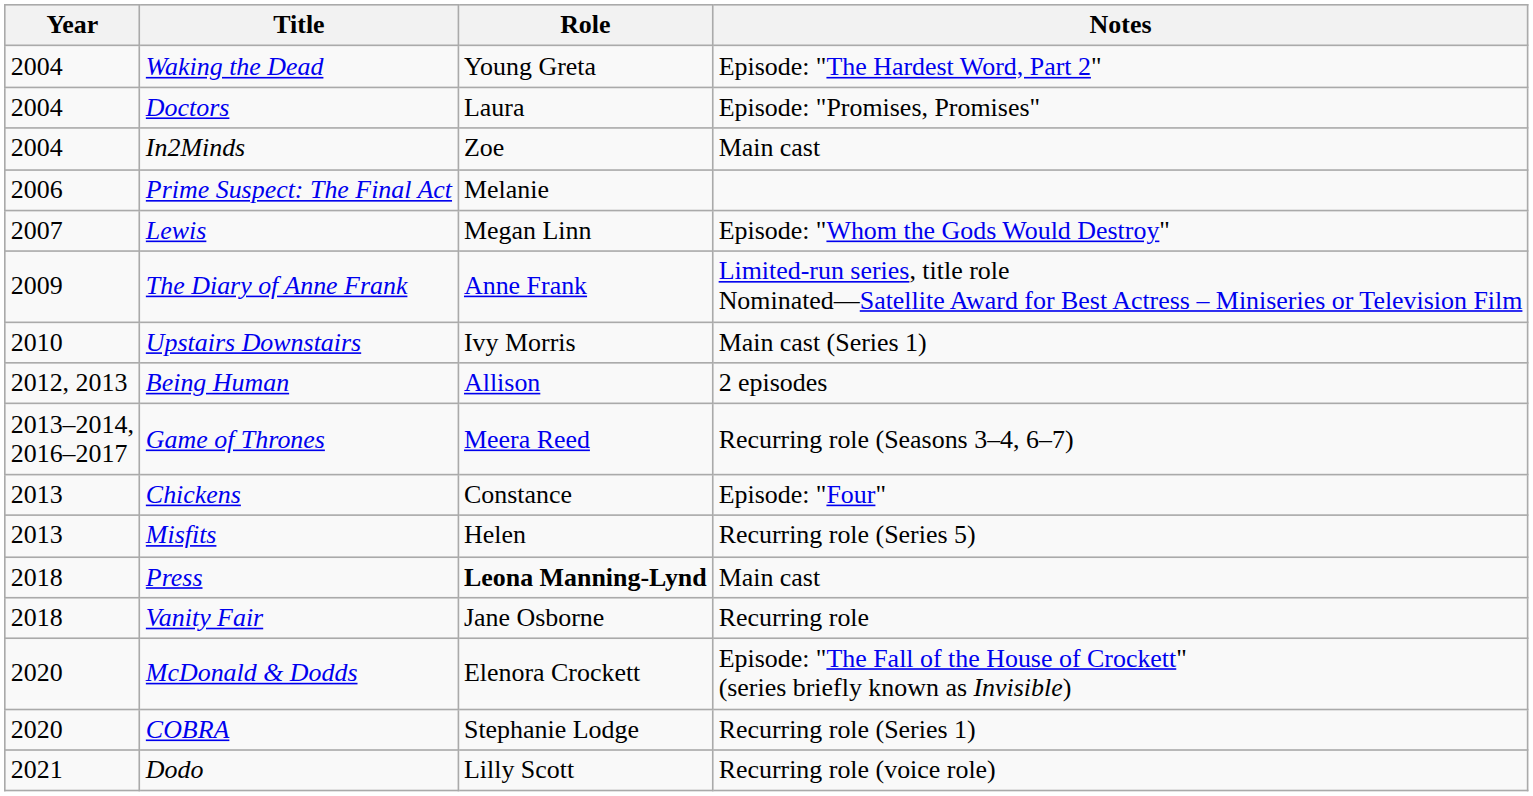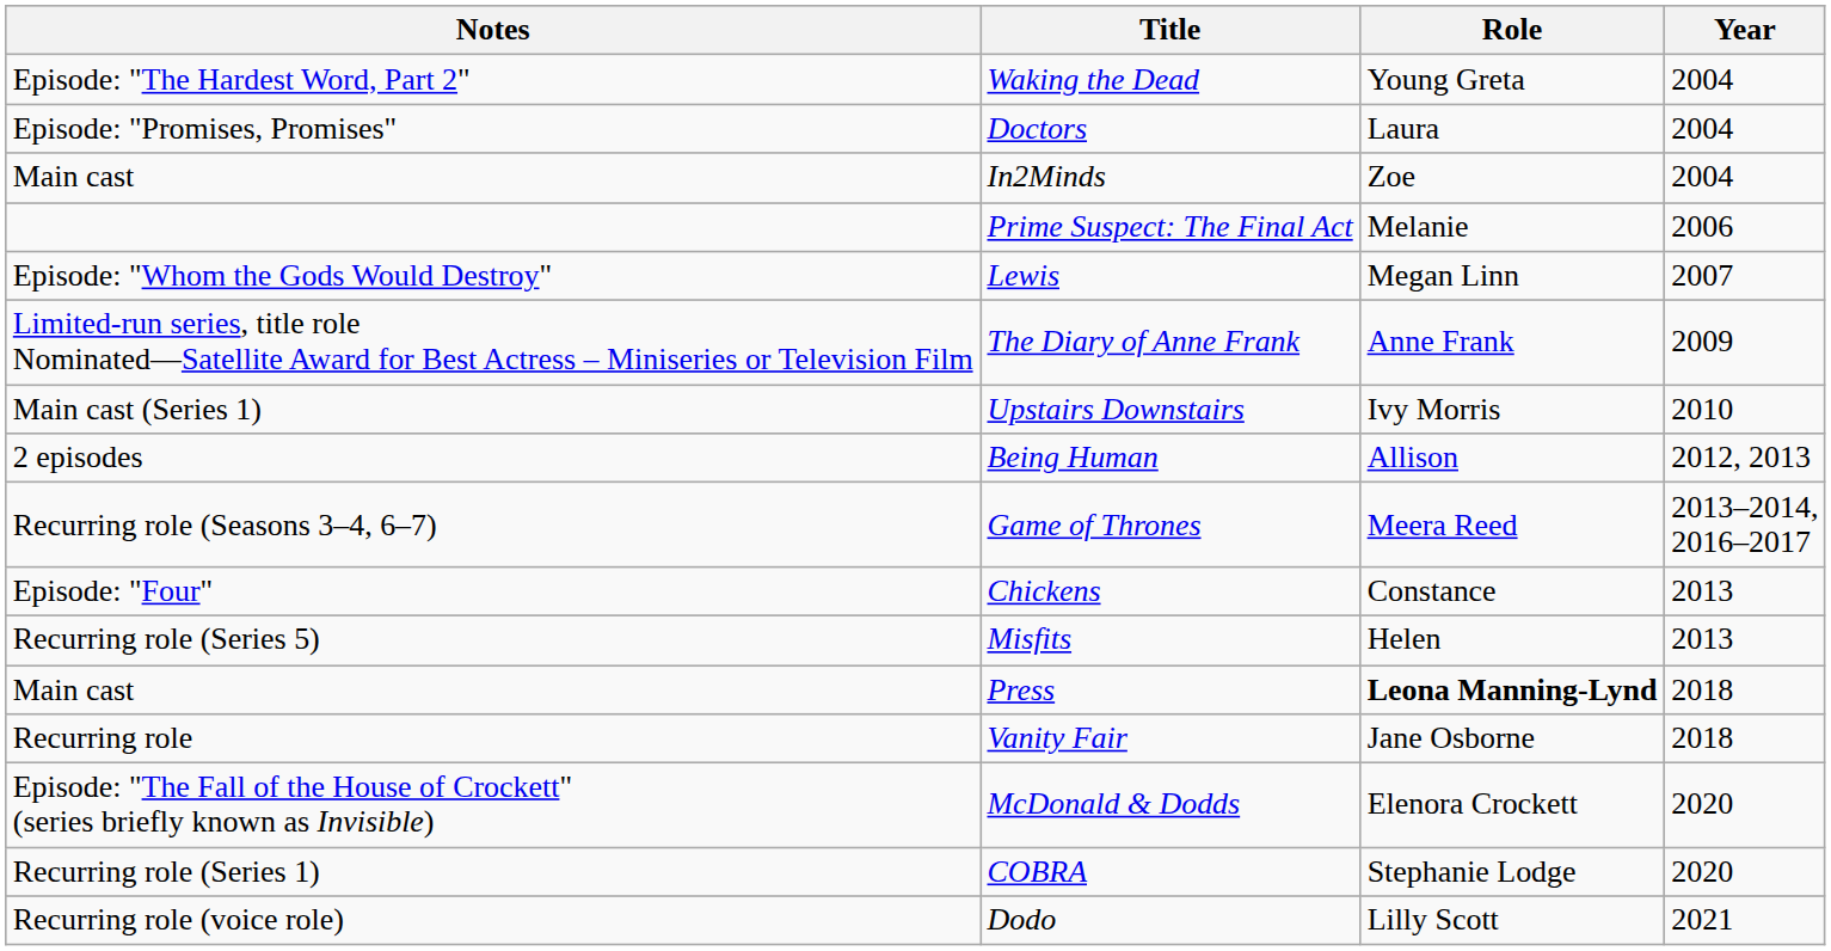columns swapped: Year <-> Notes
